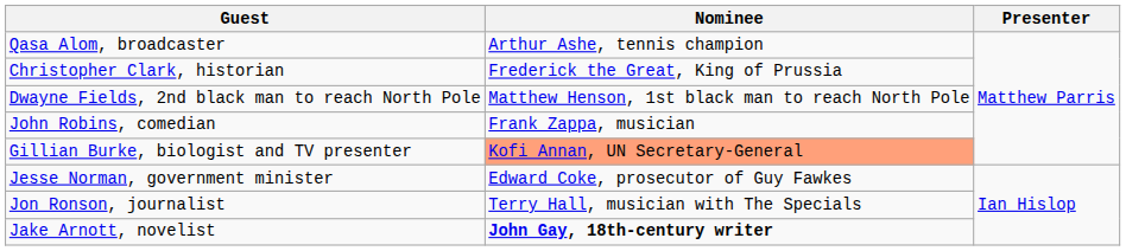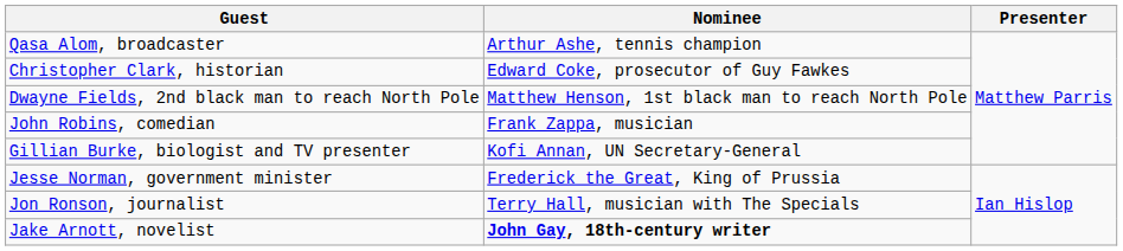Christopher Clark, historian | Nominee: Frederick the Great, King of Prussia -> Edward Coke, prosecutor of Guy Fawkes
Gillian Burke, biologist and TV presenter | Nominee: lightsalmon background -> no background
Jesse Norman, government minister | Nominee: Edward Coke, prosecutor of Guy Fawkes -> Frederick the Great, King of Prussia
